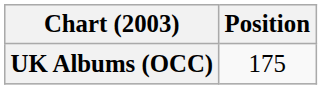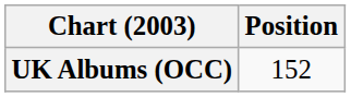UK Albums (OCC) | Position: 175 -> 152
